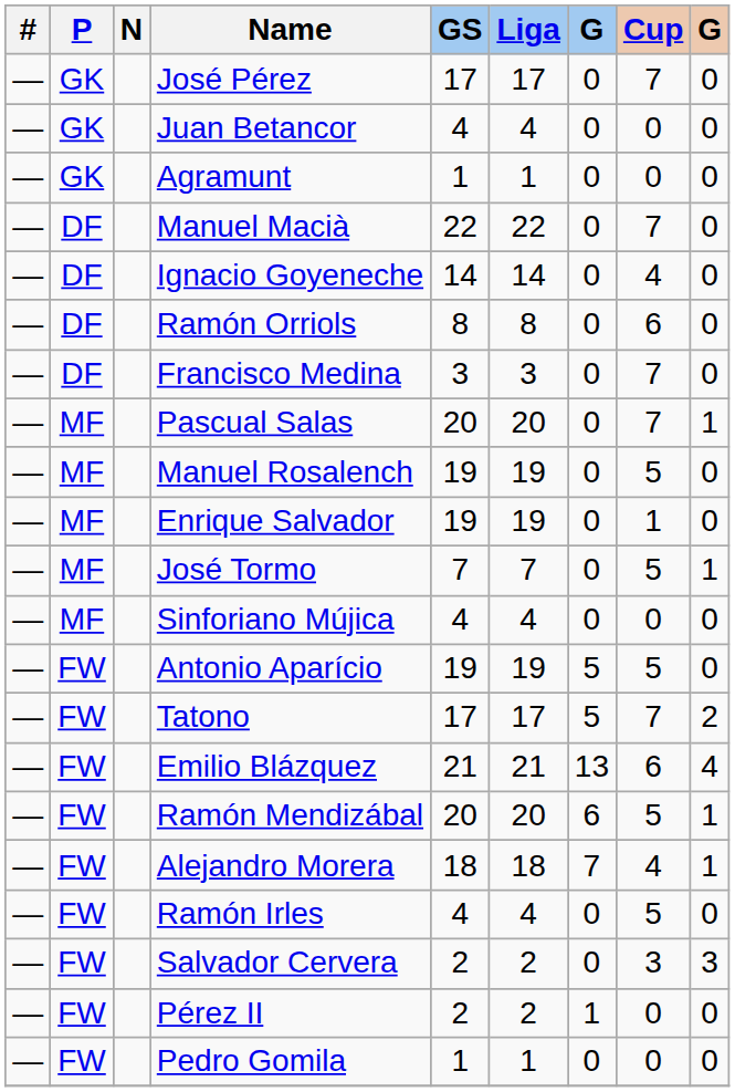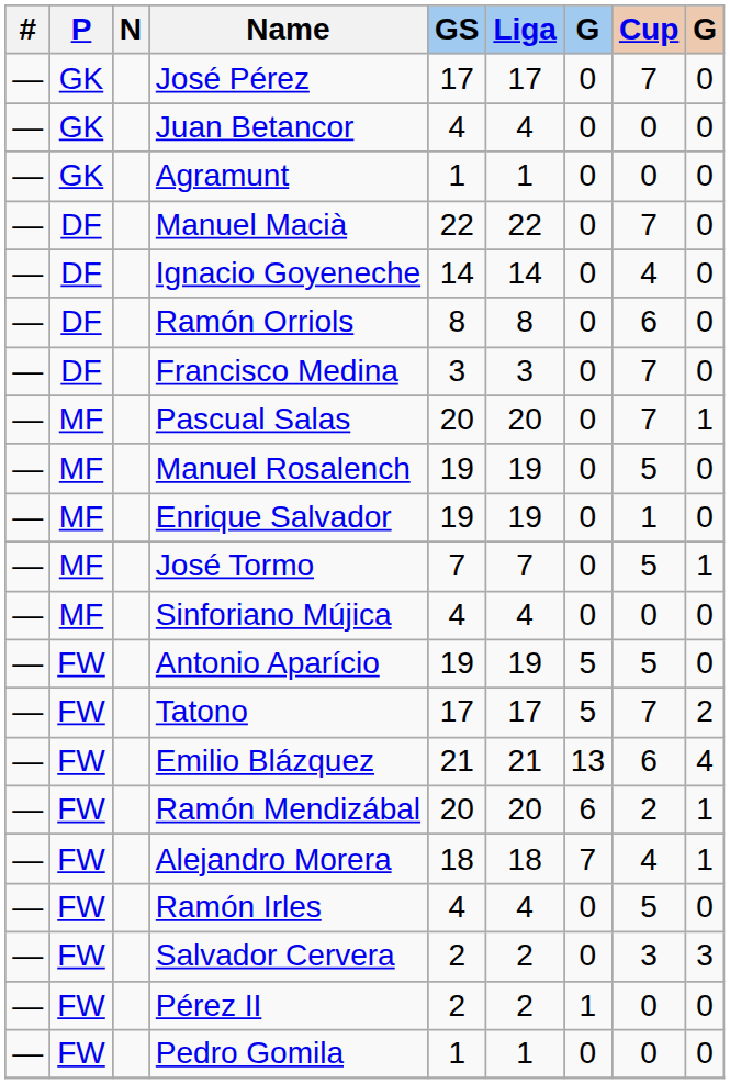Ramón Mendizábal | Cup: 5 -> 2
